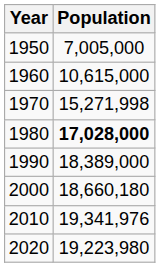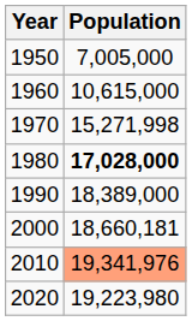2000 | Population: 18,660,180 -> 18,660,181
2010 | Population: no background -> lightsalmon background
